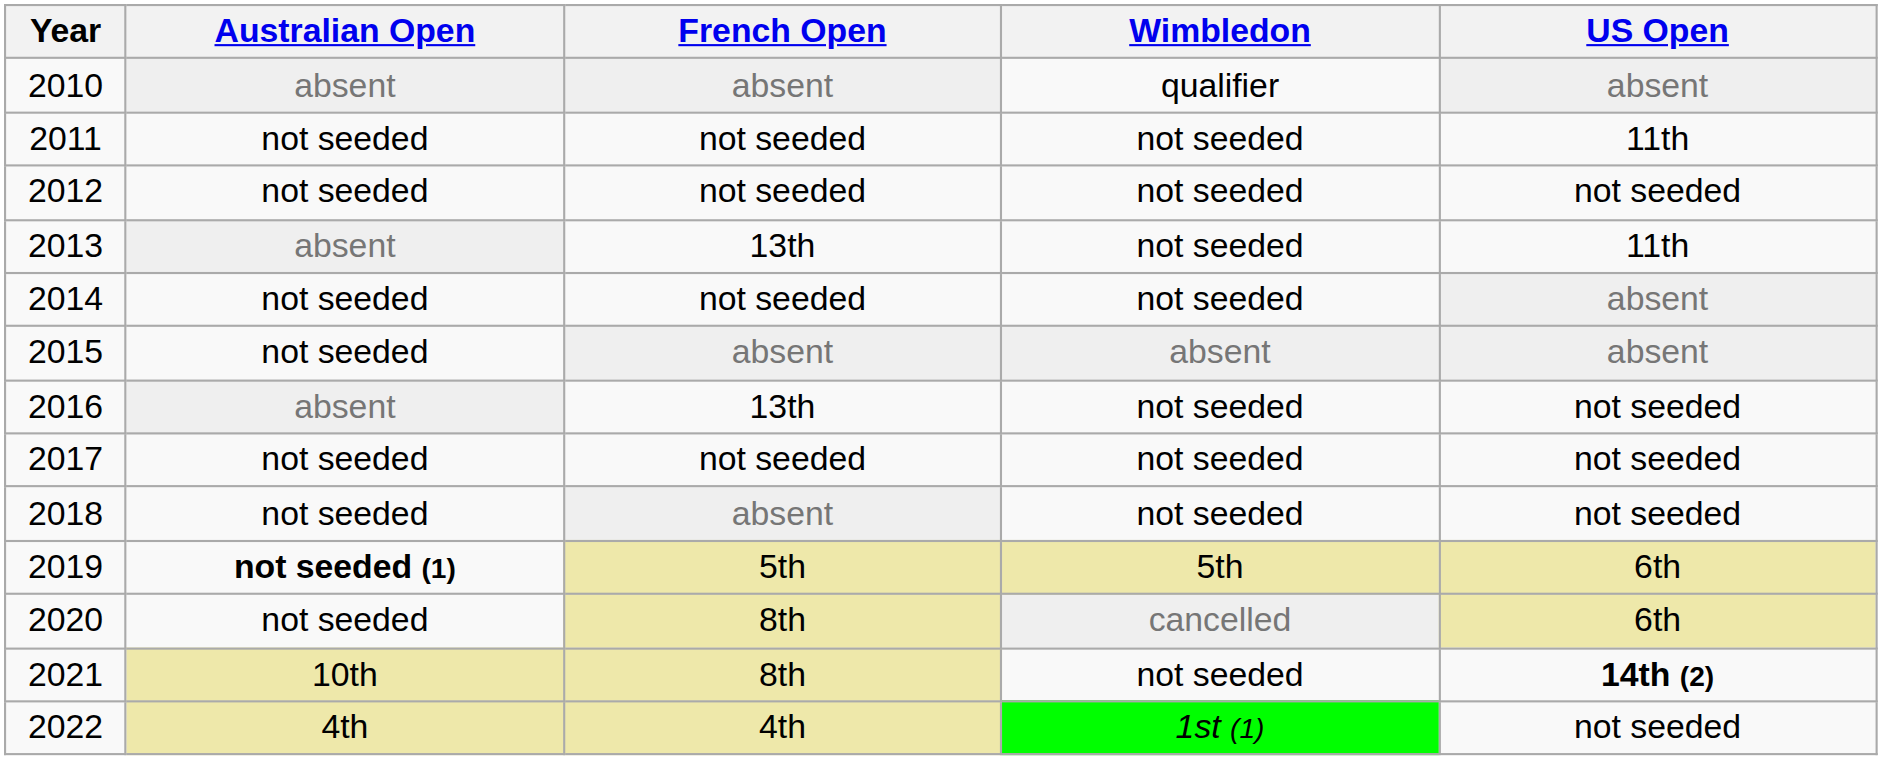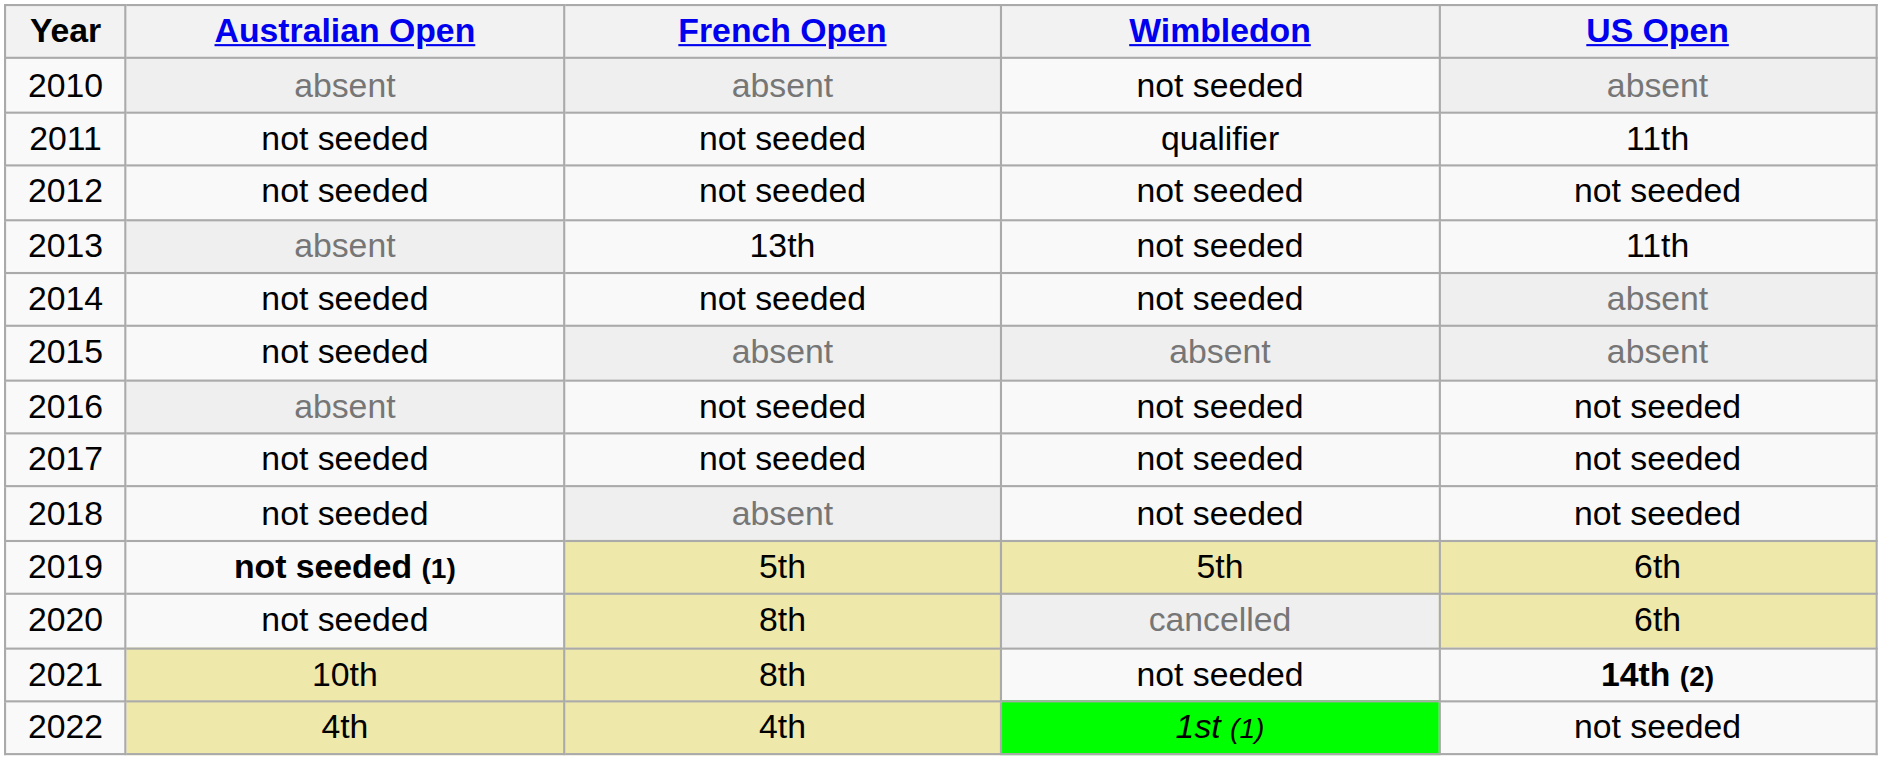2010 | Wimbledon: qualifier -> not seeded
2011 | Wimbledon: not seeded -> qualifier
2016 | French Open: 13th -> not seeded
